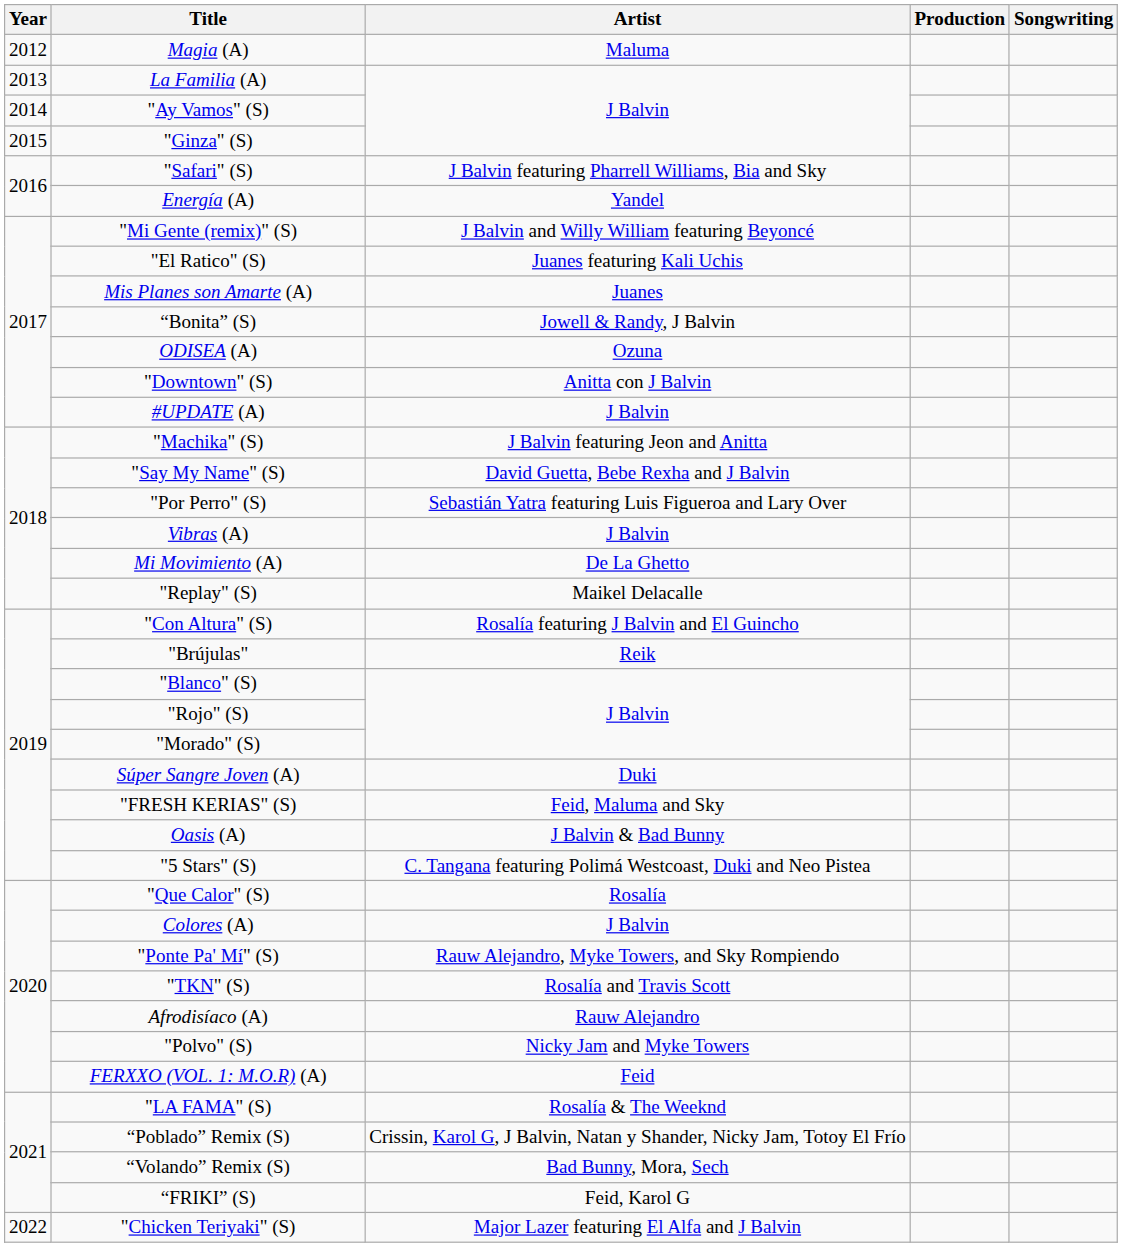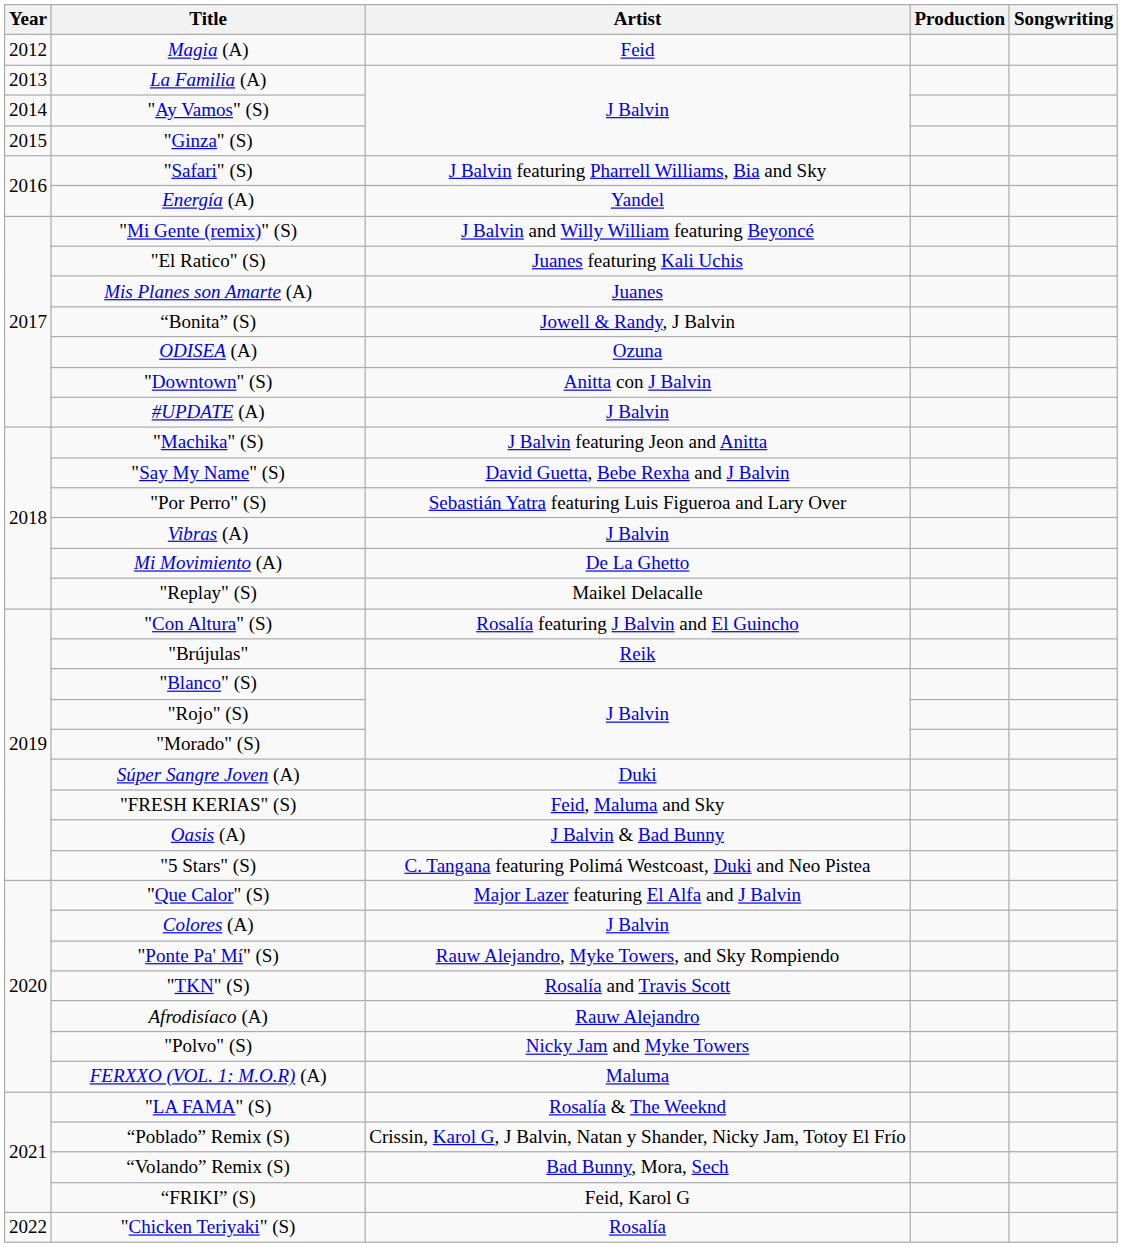Magia (A) | Artist: Maluma -> Feid
"Que Calor" (S) | Artist: Rosalía -> Major Lazer featuring El Alfa and J Balvin
FERXXO (VOL. 1: M.O.R) (A) | Artist: Feid -> Maluma
"Chicken Teriyaki" (S) | Artist: Major Lazer featuring El Alfa and J Balvin -> Rosalía
